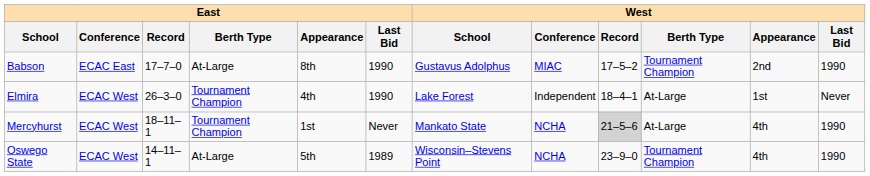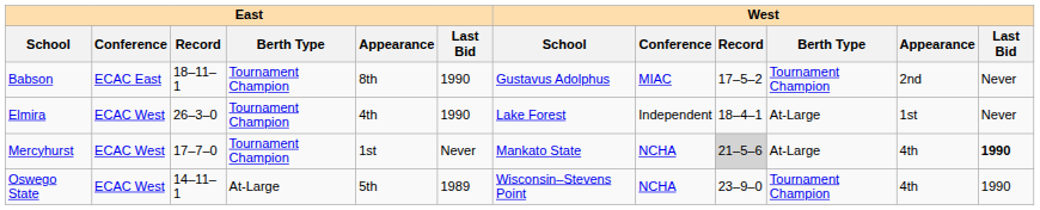Babson | East / Record: 17–7–0 -> 18–11–1
Babson | East / Berth Type: At-Large -> Tournament Champion
Babson | West / Last Bid: 1990 -> Never
Mercyhurst | East / Record: 18–11–1 -> 17–7–0
Mercyhurst | West / Last Bid: normal -> bold
